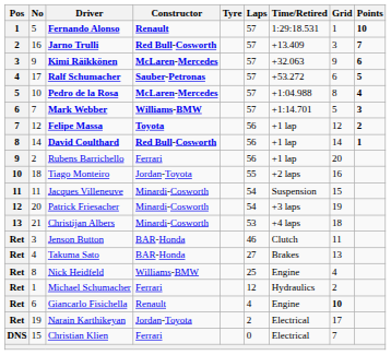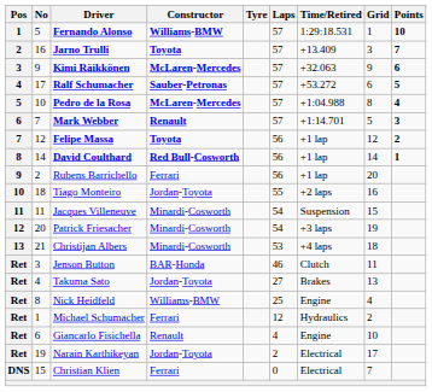Fernando Alonso | Constructor: Renault -> Williams-BMW
Jarno Trulli | Constructor: Red Bull-Cosworth -> Toyota
Mark Webber | Constructor: Williams-BMW -> Renault
Takuma Sato | Constructor: BAR-Honda -> Jordan-Toyota
Giancarlo Fisichella | Grid: bold -> normal
